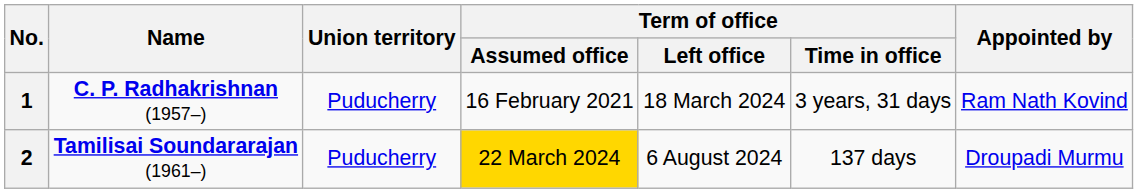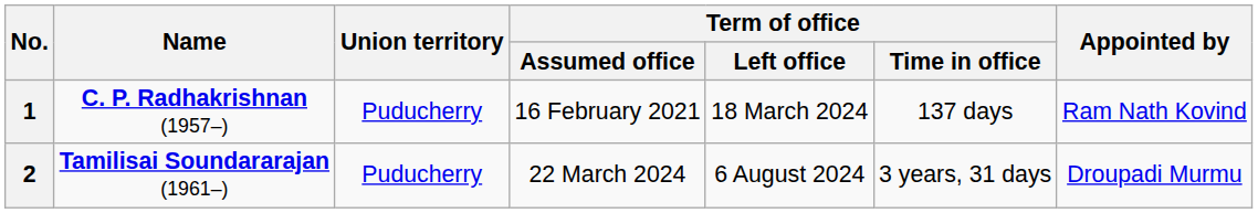1 | Term of office / Time in office: 3 years, 31 days -> 137 days
2 | Term of office / Assumed office: gold background -> no background
2 | Term of office / Time in office: 137 days -> 3 years, 31 days
